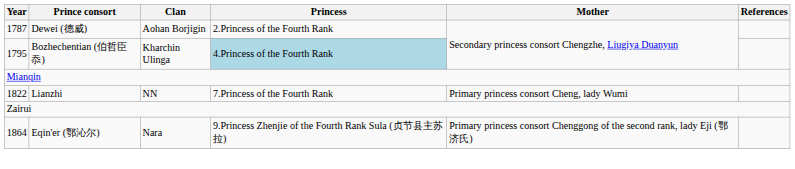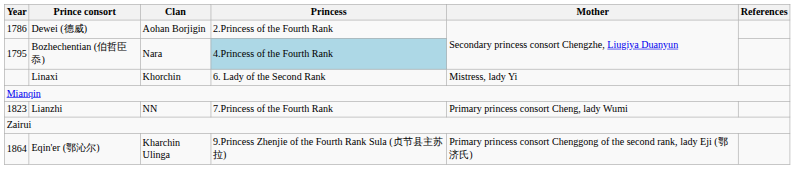Dewei (德威) | Year: 1787 -> 1786
Bozhechentian (伯哲臣忝) | Clan: Kharchin Ulinga -> Nara
+ row: Linaxi | Khorchin | 6. Lady of the Second Rank | Mistress, lady Yi
Lianzhi | Year: 1822 -> 1823
Eqin'er (鄂沁尔) | Clan: Nara -> Kharchin Ulinga
